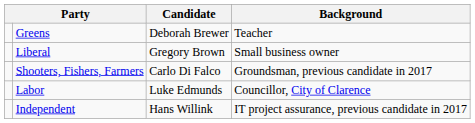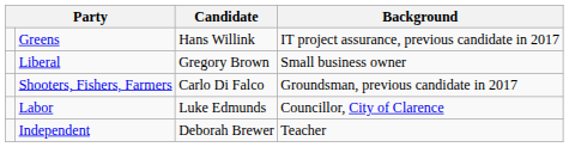Greens | Candidate: Deborah Brewer -> Hans Willink
Greens | Background: Teacher -> IT project assurance, previous candidate in 2017
Independent | Candidate: Hans Willink -> Deborah Brewer
Independent | Background: IT project assurance, previous candidate in 2017 -> Teacher
